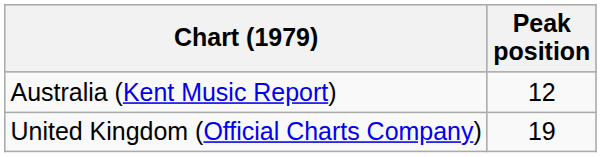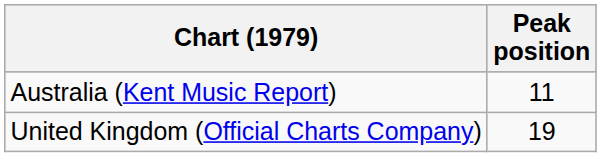Australia (Kent Music Report) | Peak position: 12 -> 11
